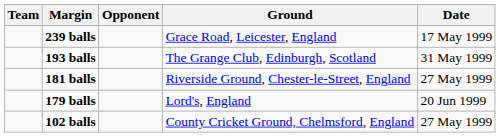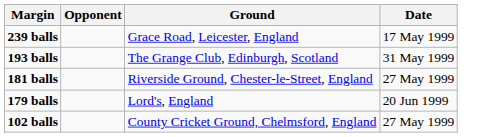- column: Team
